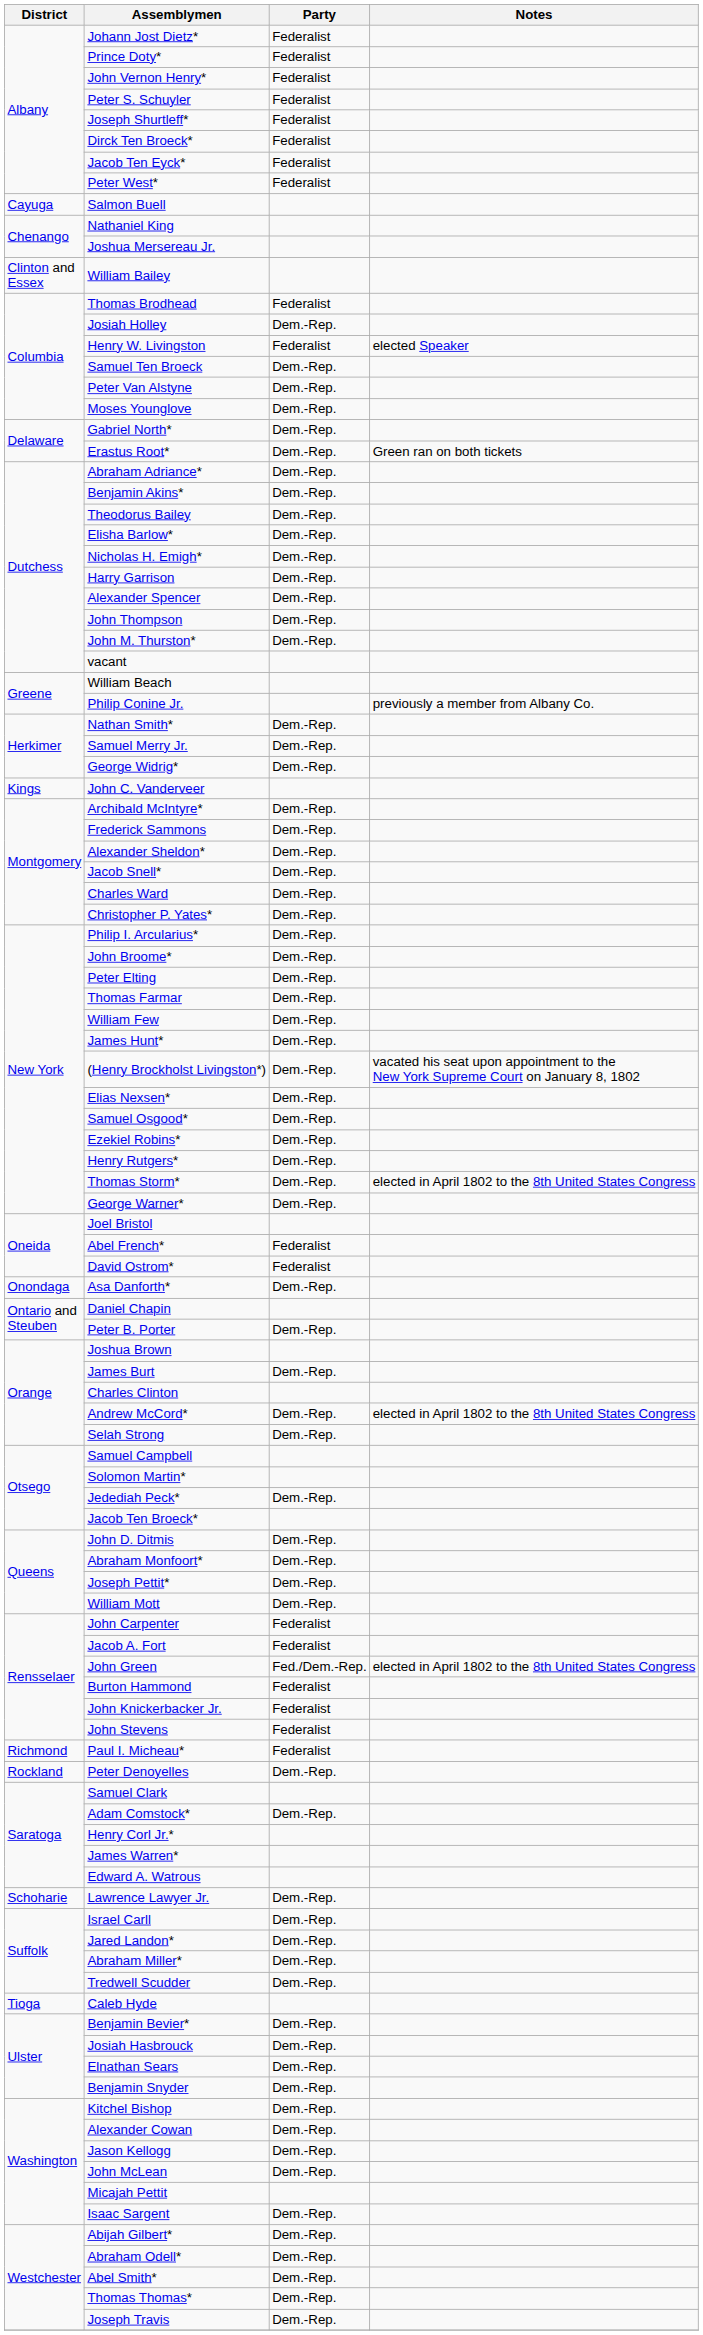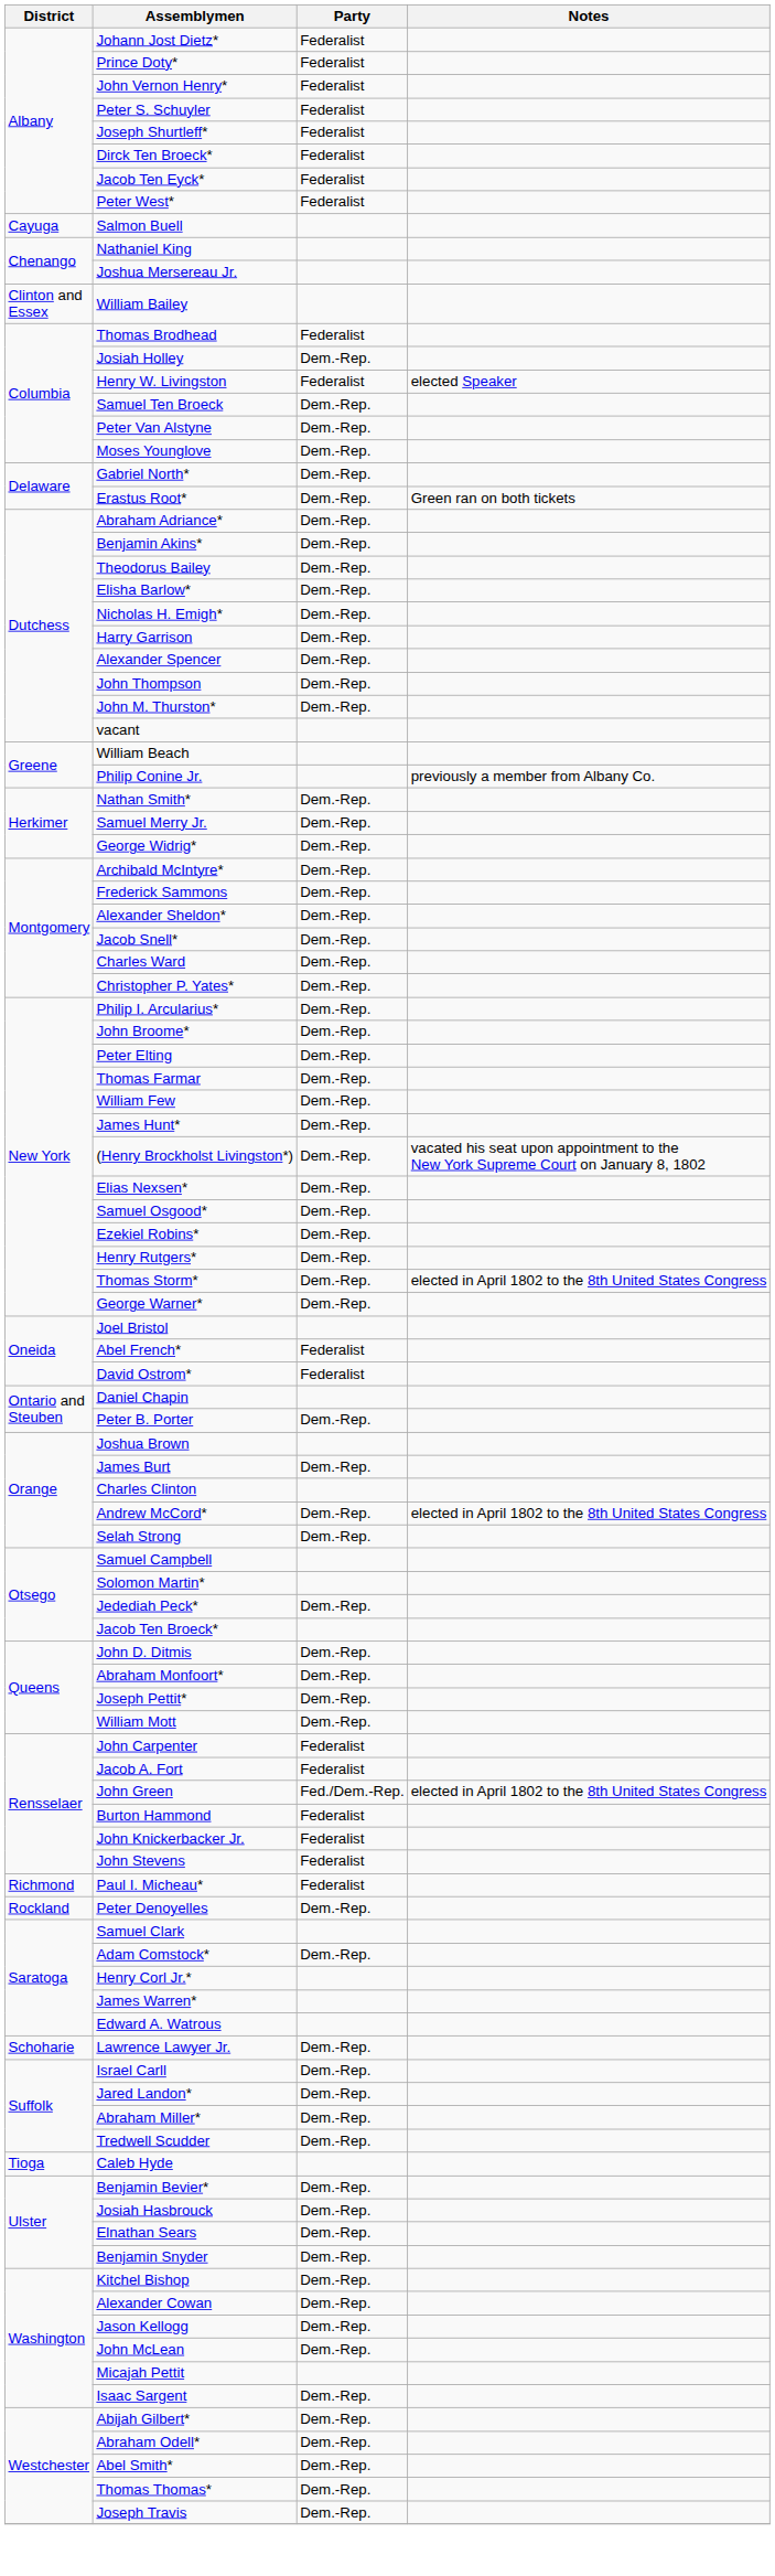- row: Kings | John C. Vanderveer
- row: Onondaga | Asa Danforth* | Dem.-Rep.
